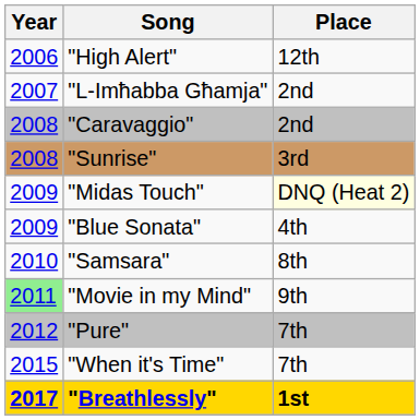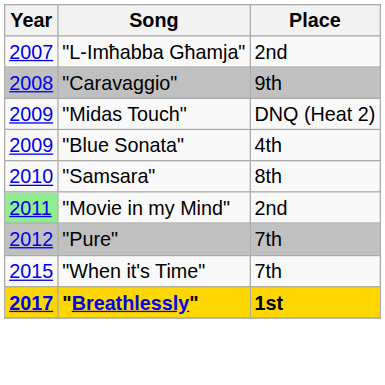- row: 2006 | "High Alert" | 12th
"Caravaggio" | Place: 2nd -> 9th
- row: 2008 | "Sunrise" | 3rd
"Midas Touch" | Place: lightyellow background -> no background
"Movie in my Mind" | Place: 9th -> 2nd
